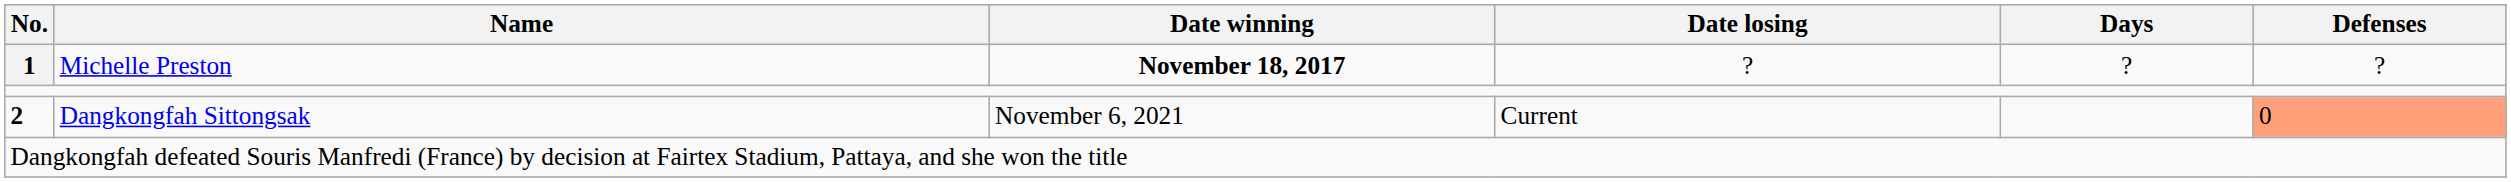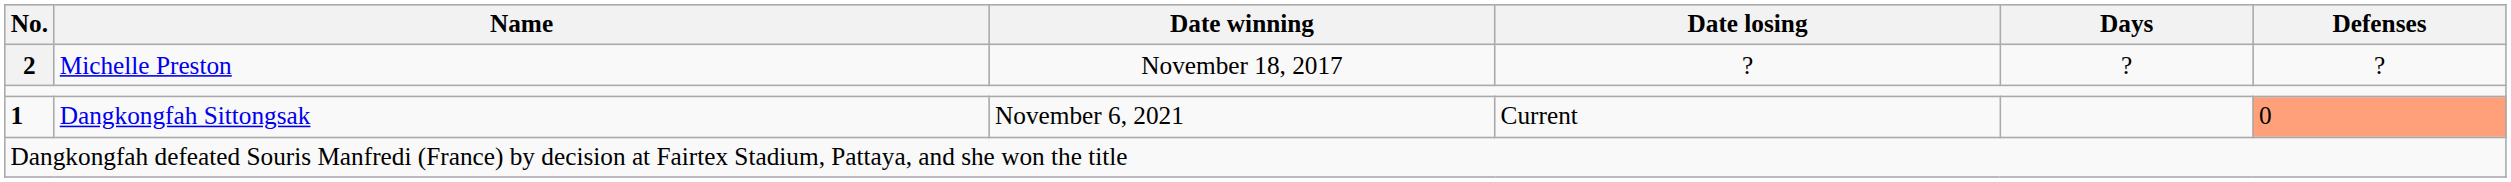Michelle Preston | No.: 1 -> 2
Michelle Preston | Date winning: bold -> normal
Dangkongfah Sittongsak | No.: 2 -> 1
